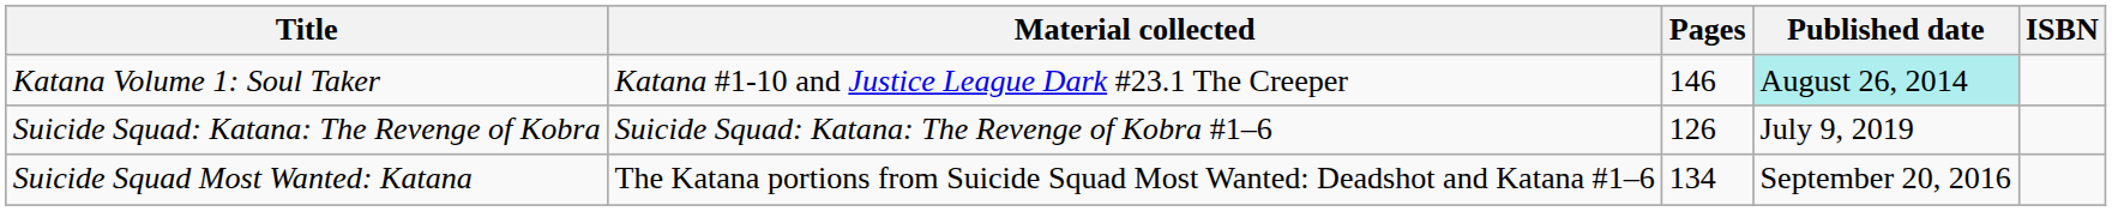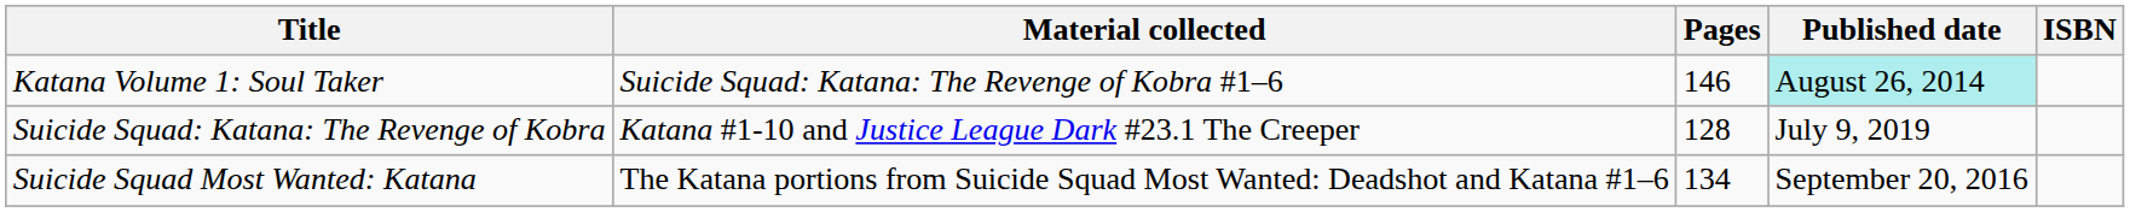Katana Volume 1: Soul Taker | Material collected: Katana #1-10 and Justice League Dark #23.1 The Creeper -> Suicide Squad: Katana: The Revenge of Kobra #1–6
Suicide Squad: Katana: The Revenge of Kobra | Material collected: Suicide Squad: Katana: The Revenge of Kobra #1–6 -> Katana #1-10 and Justice League Dark #23.1 The Creeper
Suicide Squad: Katana: The Revenge of Kobra | Pages: 126 -> 128
